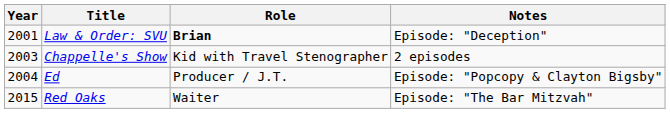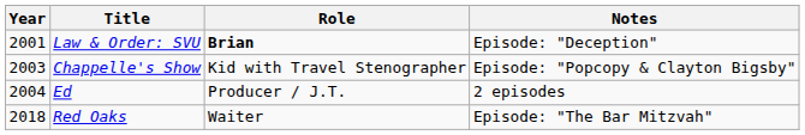Chappelle's Show | Notes: 2 episodes -> Episode: "Popcopy & Clayton Bigsby"
Ed | Notes: Episode: "Popcopy & Clayton Bigsby" -> 2 episodes
Red Oaks | Year: 2015 -> 2018
